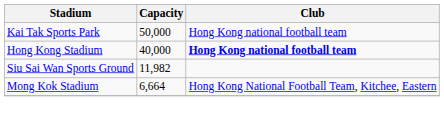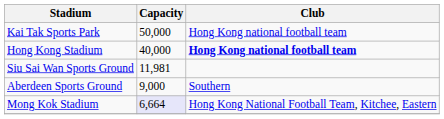Siu Sai Wan Sports Ground | Capacity: 11,982 -> 11,981
+ row: Aberdeen Sports Ground | 9,000 | Southern
Mong Kok Stadium | Capacity: no background -> lavender background
